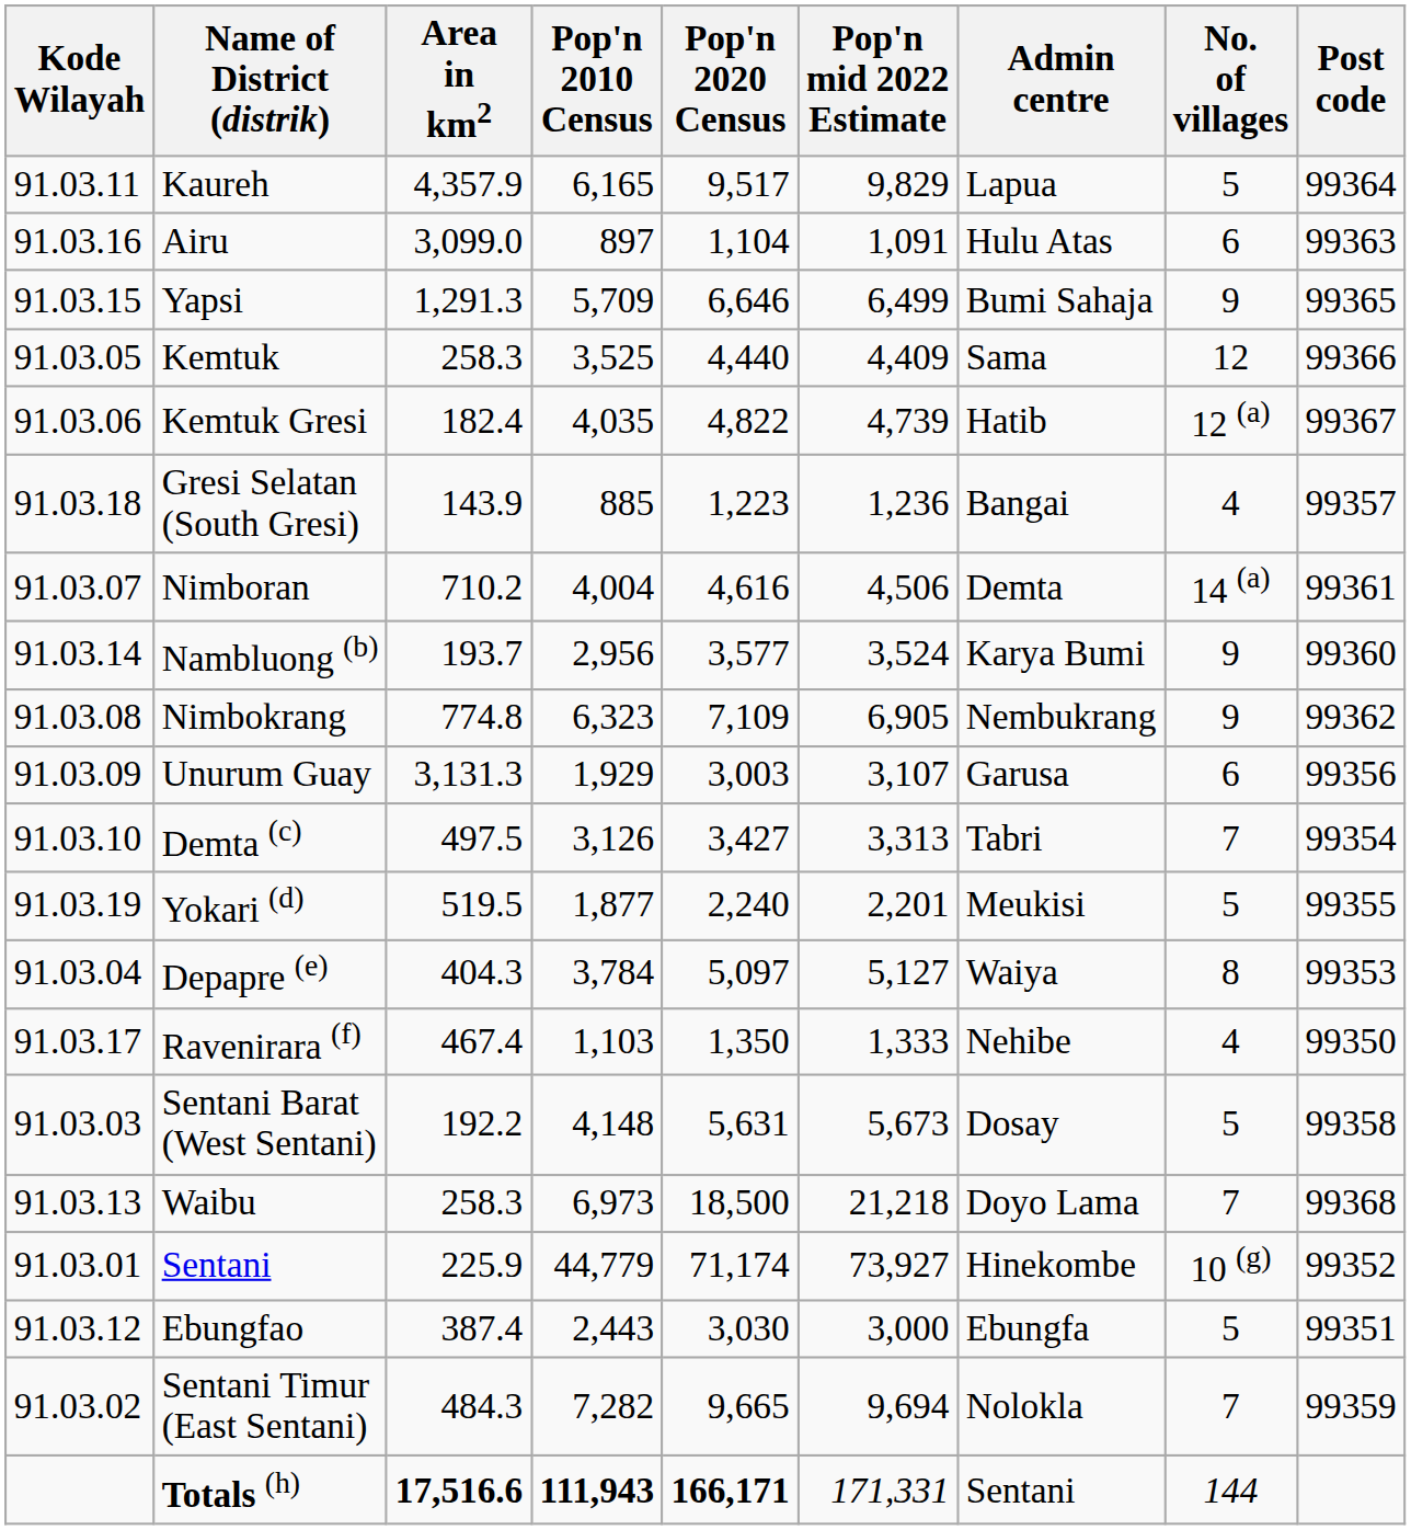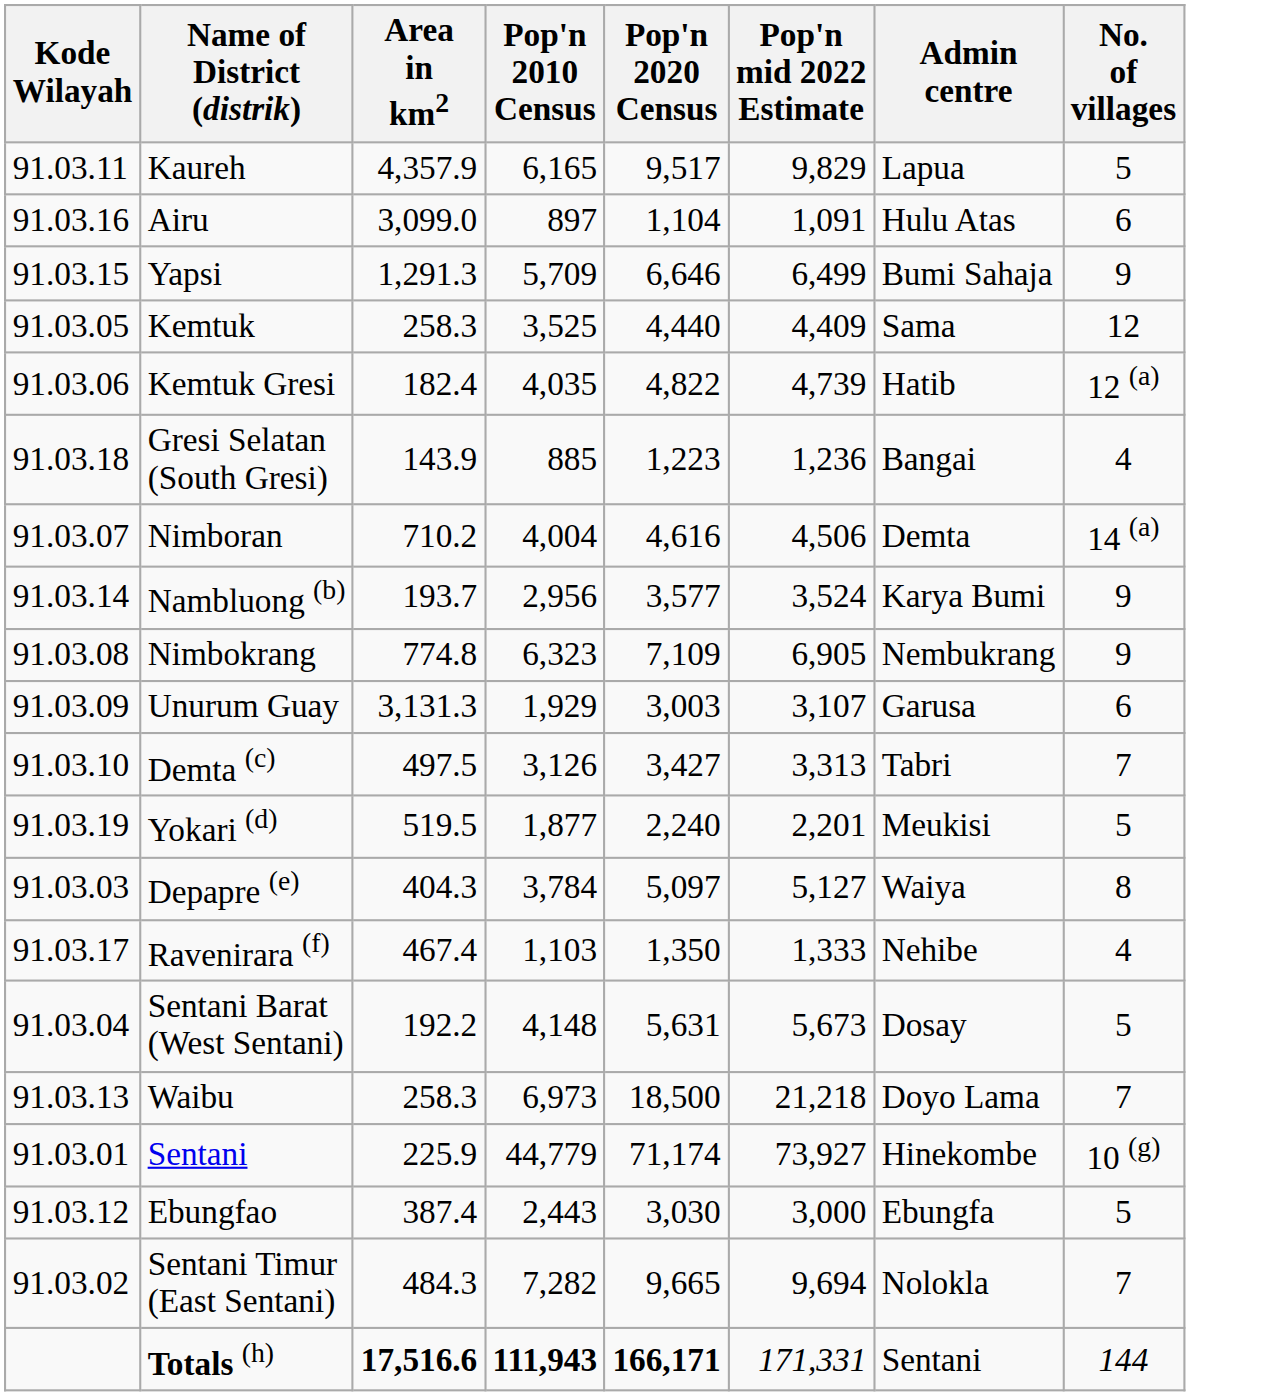- column: Post code | 99364 | 99363 | 99365 | 99366 | 99367 | 99357 | 99361 | 99360 | 99362 | 99356 | 99354 | 99355 | 99353 | 99350 | 99358 | 99368 | 99352 | 99351 | 99359
Depapre (e) | Kode Wilayah: 91.03.04 -> 91.03.03
Sentani Barat (West Sentani) | Kode Wilayah: 91.03.03 -> 91.03.04
